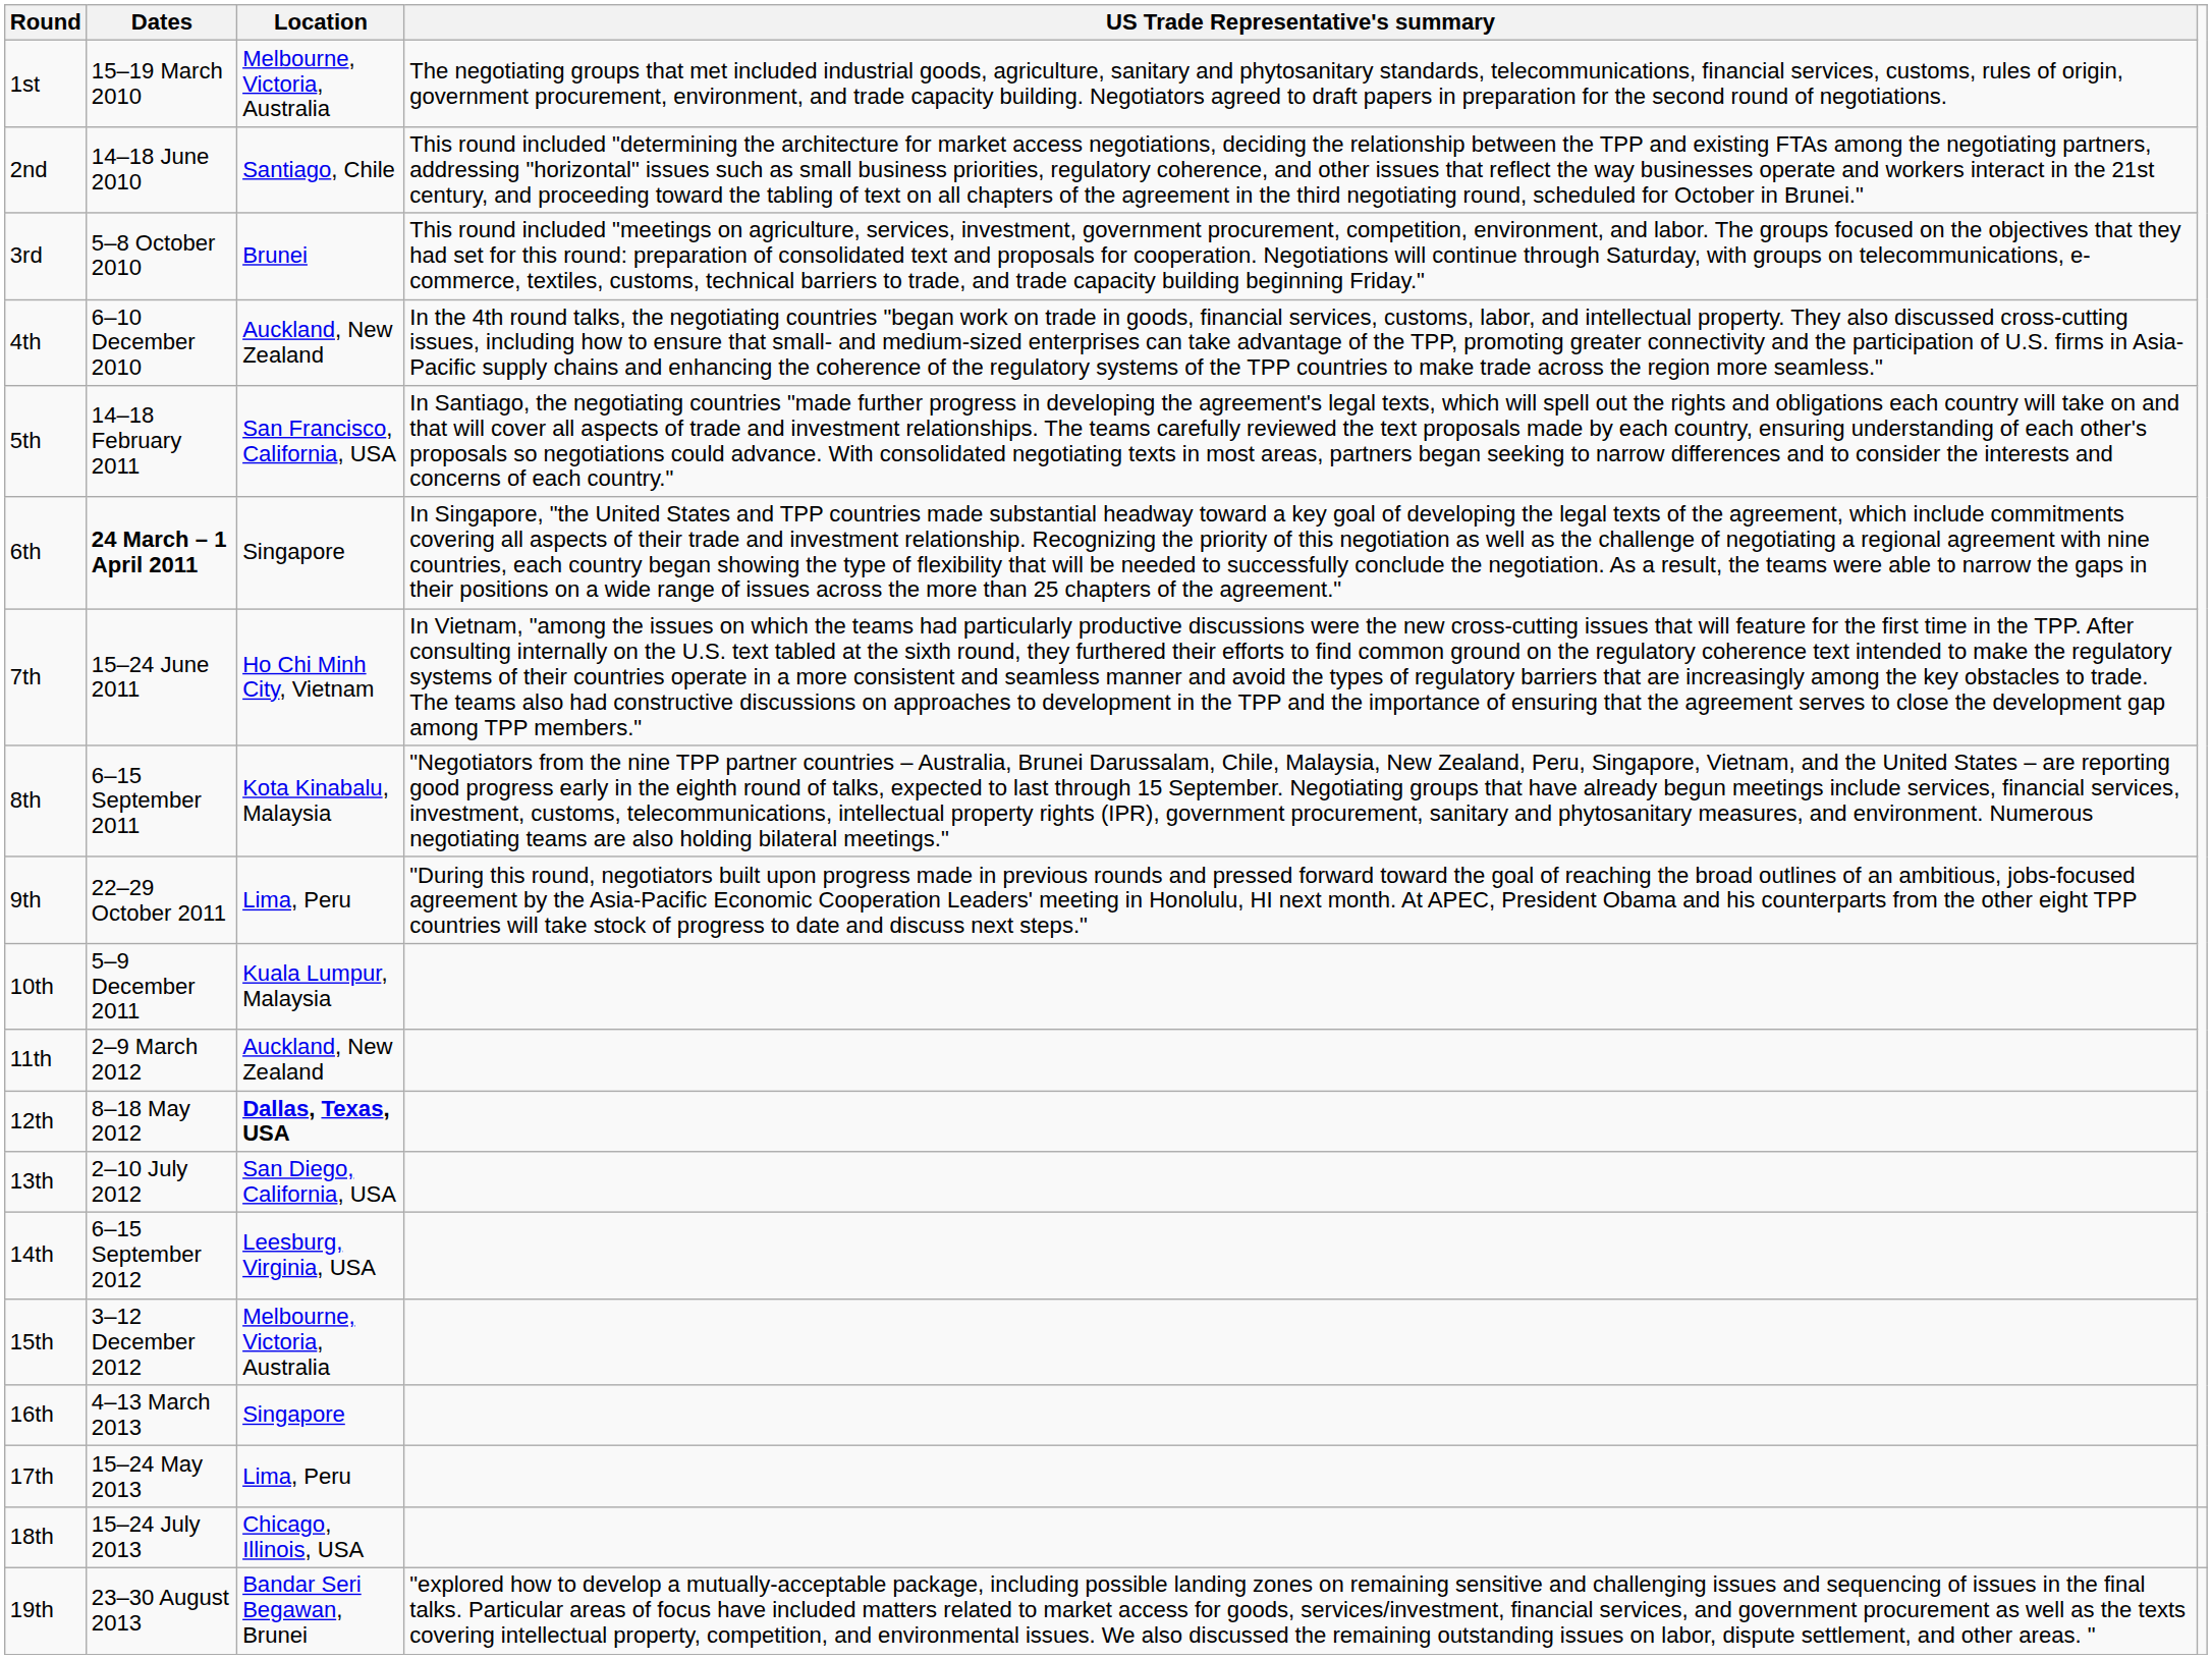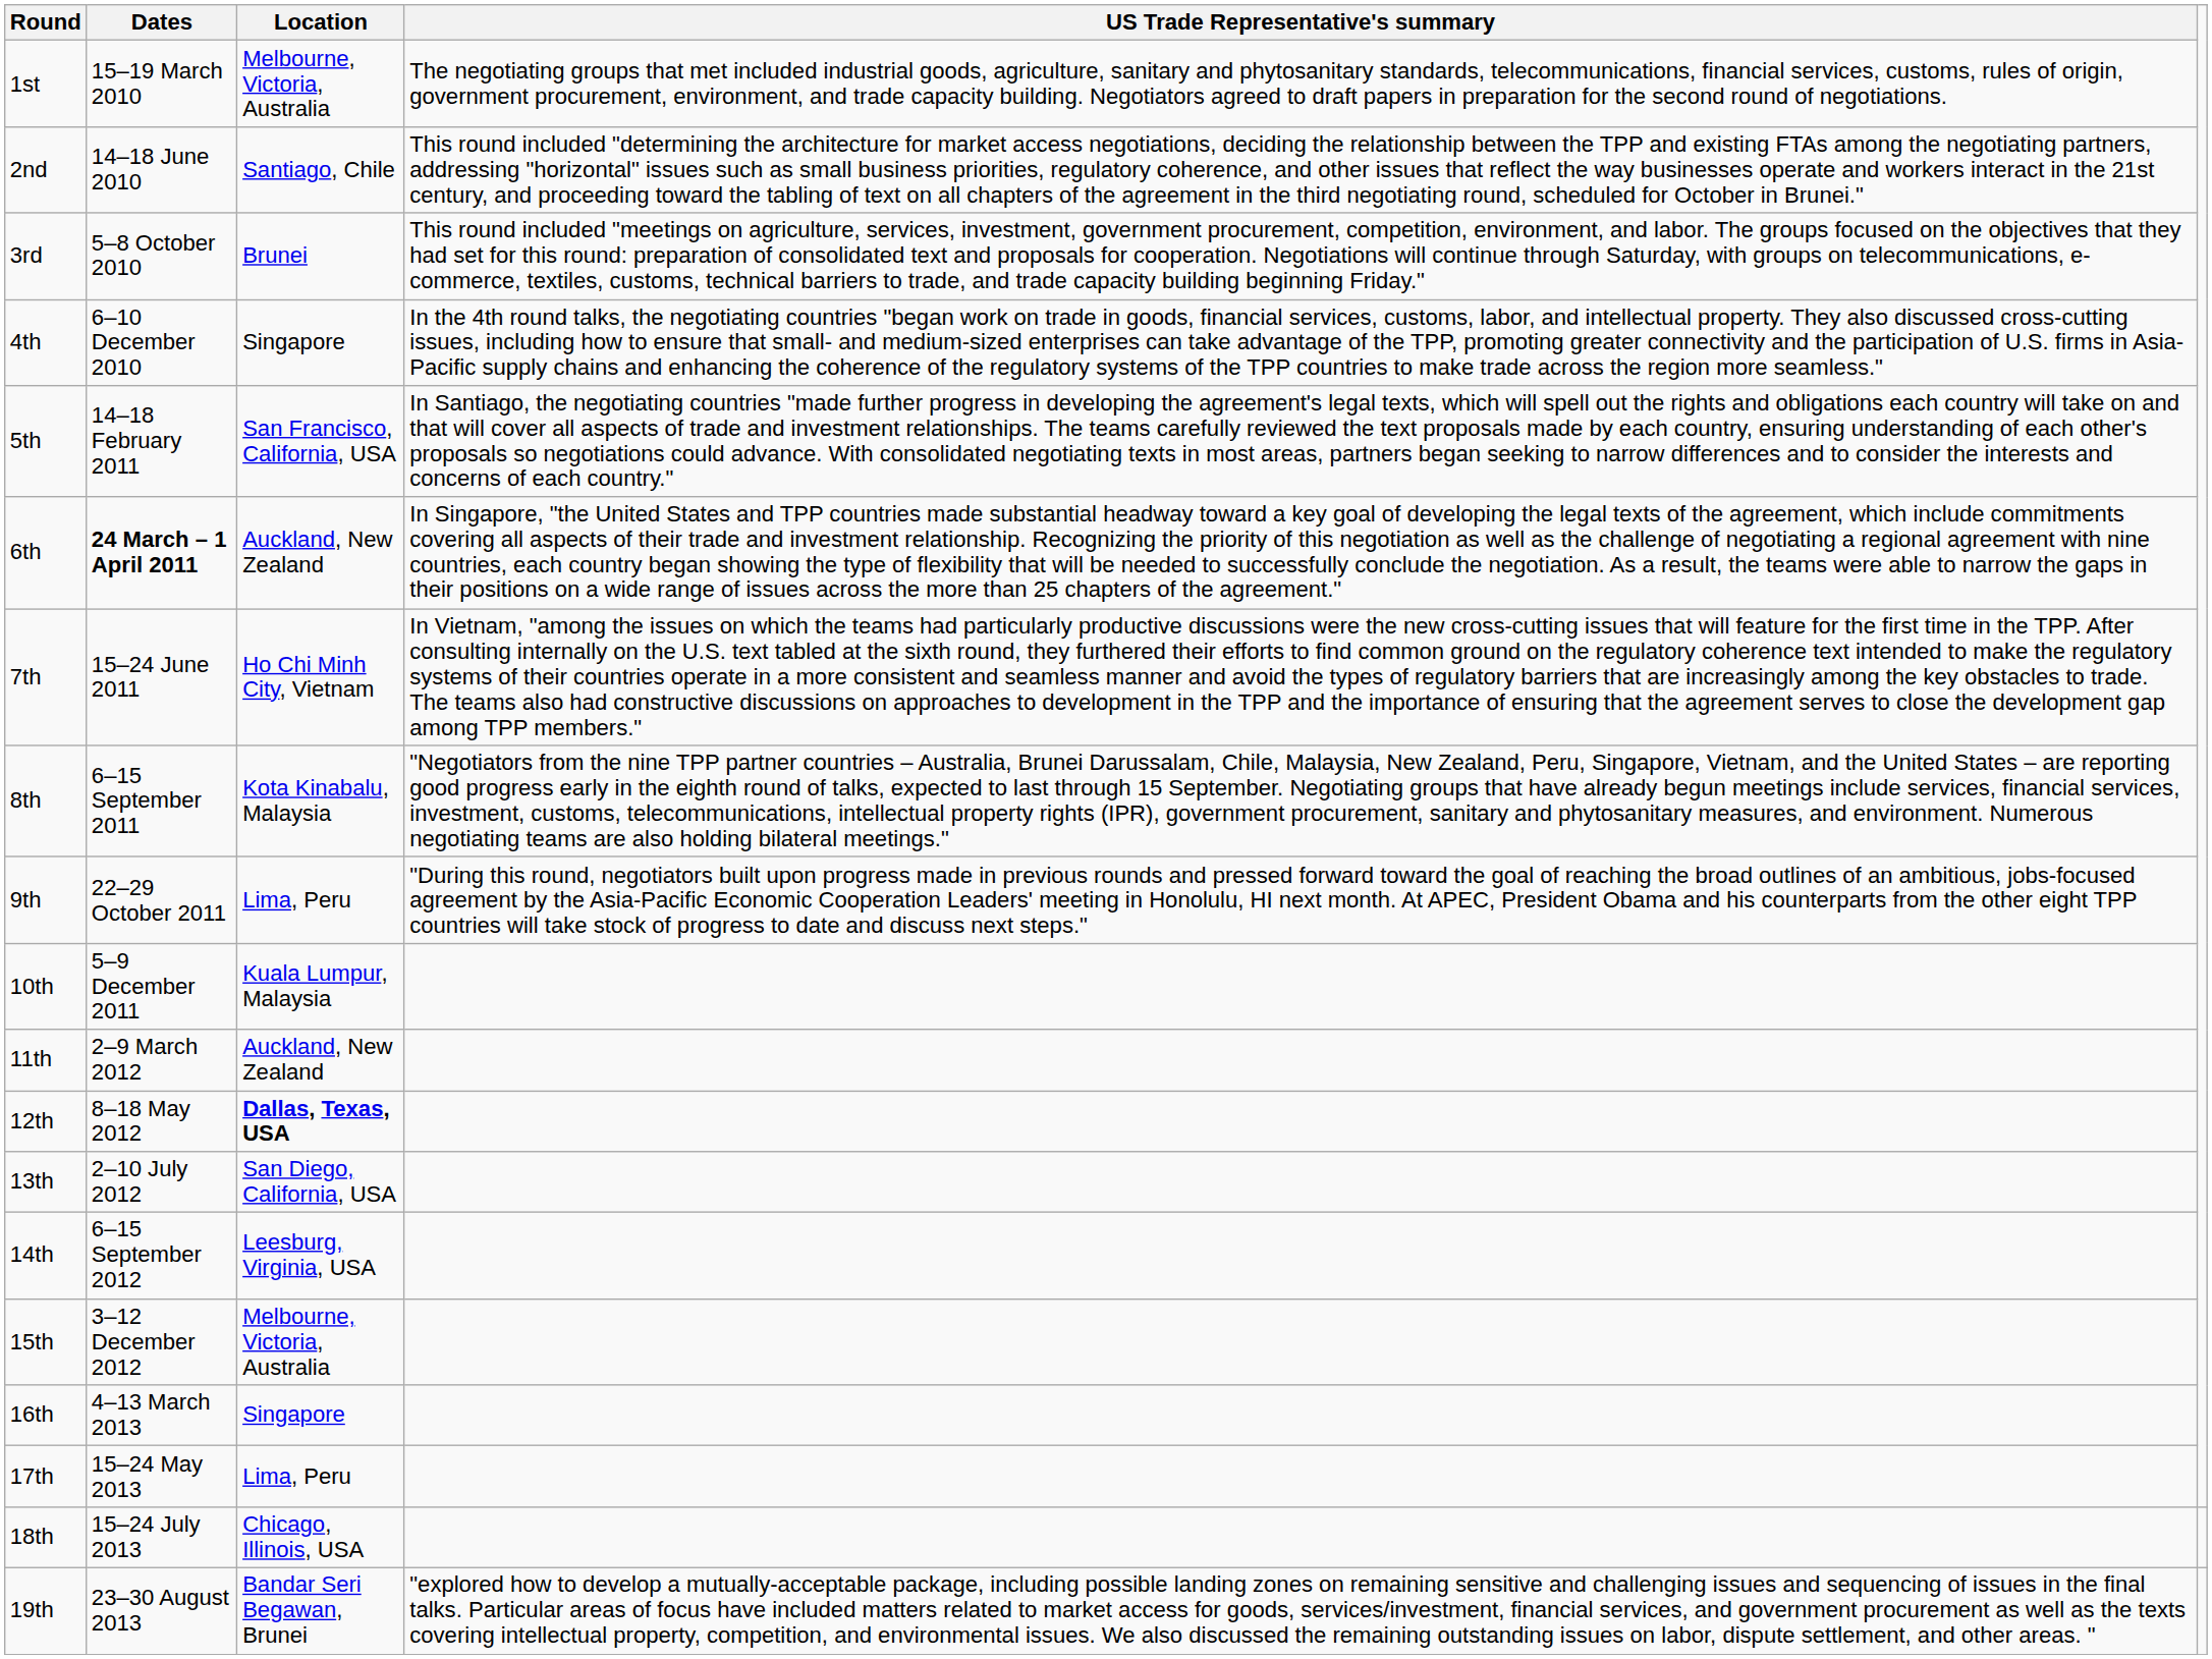4th | Location: Auckland, New Zealand -> Singapore
6th | Location: Singapore -> Auckland, New Zealand
